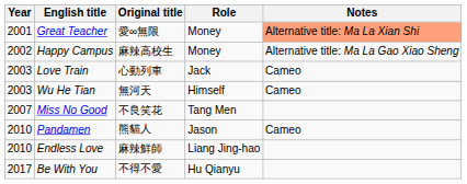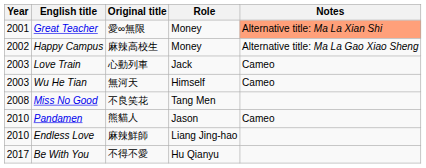Miss No Good | Year: 2007 -> 2008
